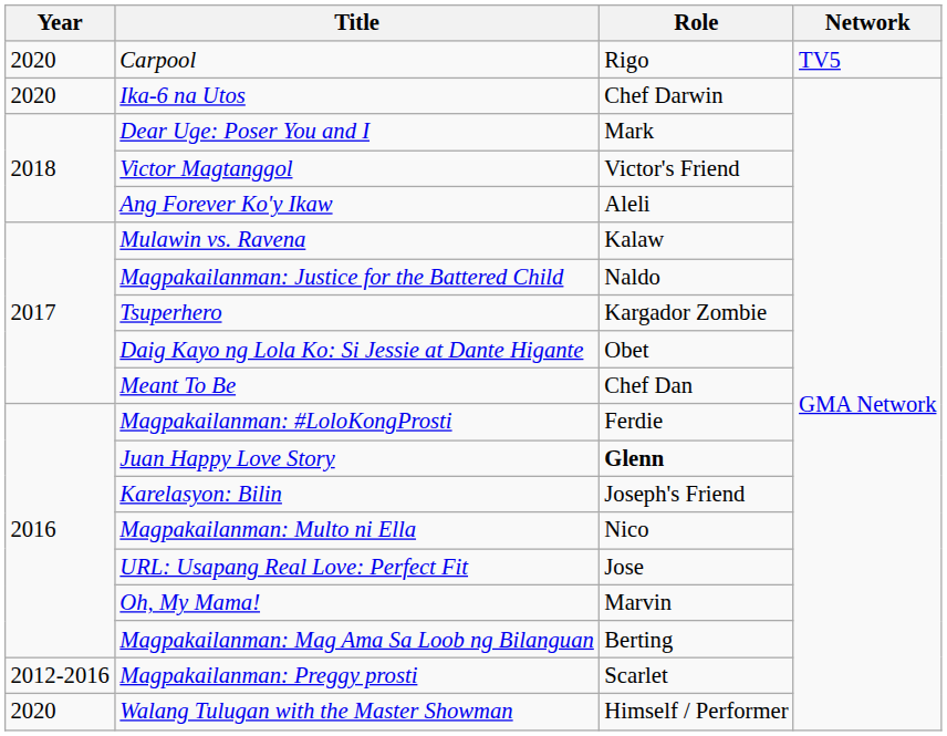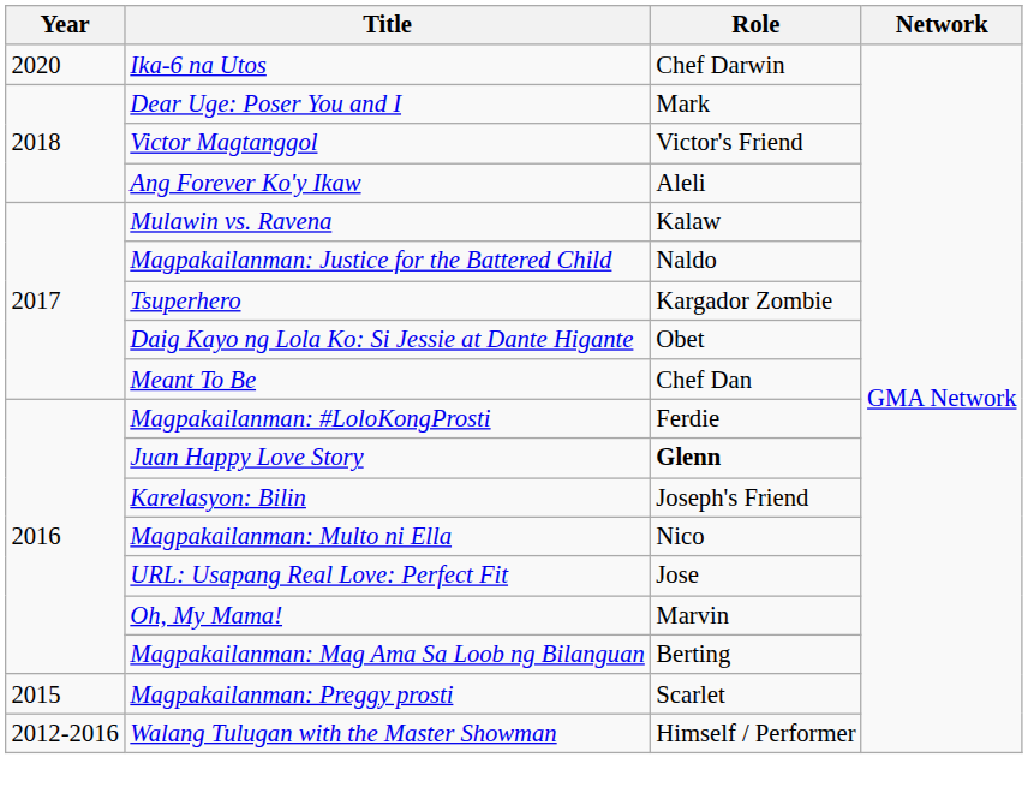- row: 2020 | Carpool | Rigo | TV5
Magpakailanman: Preggy prosti | Year: 2012-2016 -> 2015
Walang Tulugan with the Master Showman | Year: 2020 -> 2012-2016
